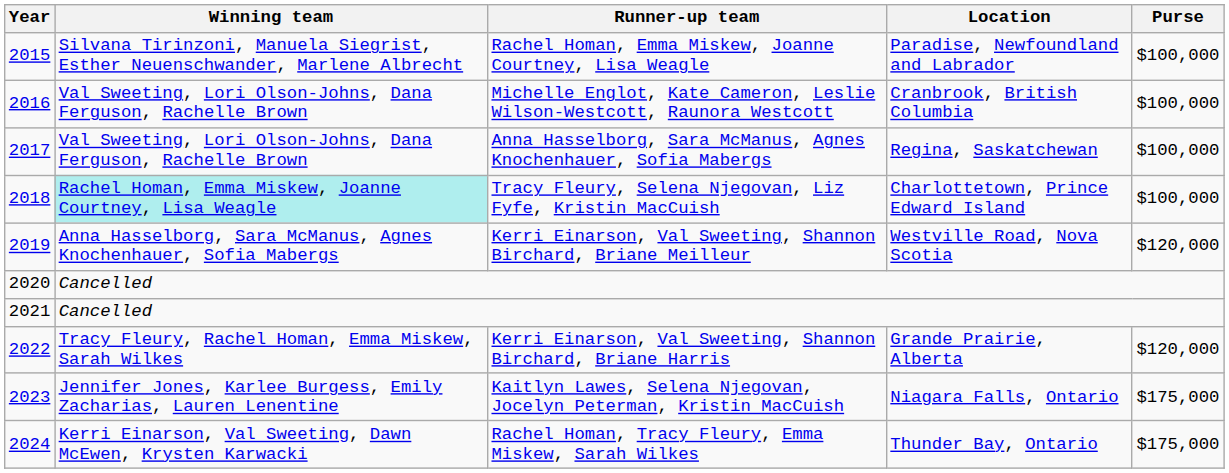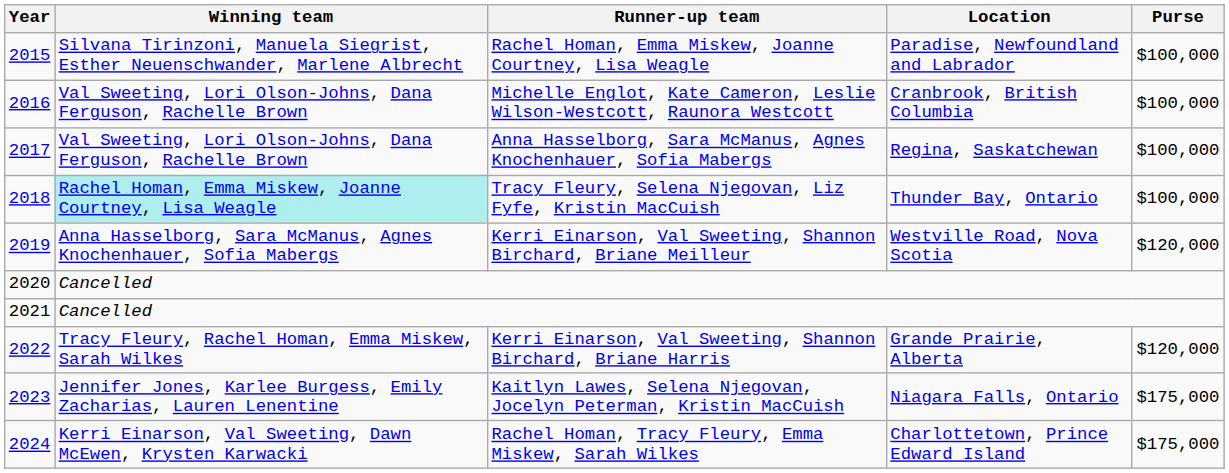Tracy Fleury, Selena Njegovan, Liz Fyfe, Kristin MacCuish | Location: Charlottetown, Prince Edward Island -> Thunder Bay, Ontario
Rachel Homan, Tracy Fleury, Emma Miskew, Sarah Wilkes | Location: Thunder Bay, Ontario -> Charlottetown, Prince Edward Island
